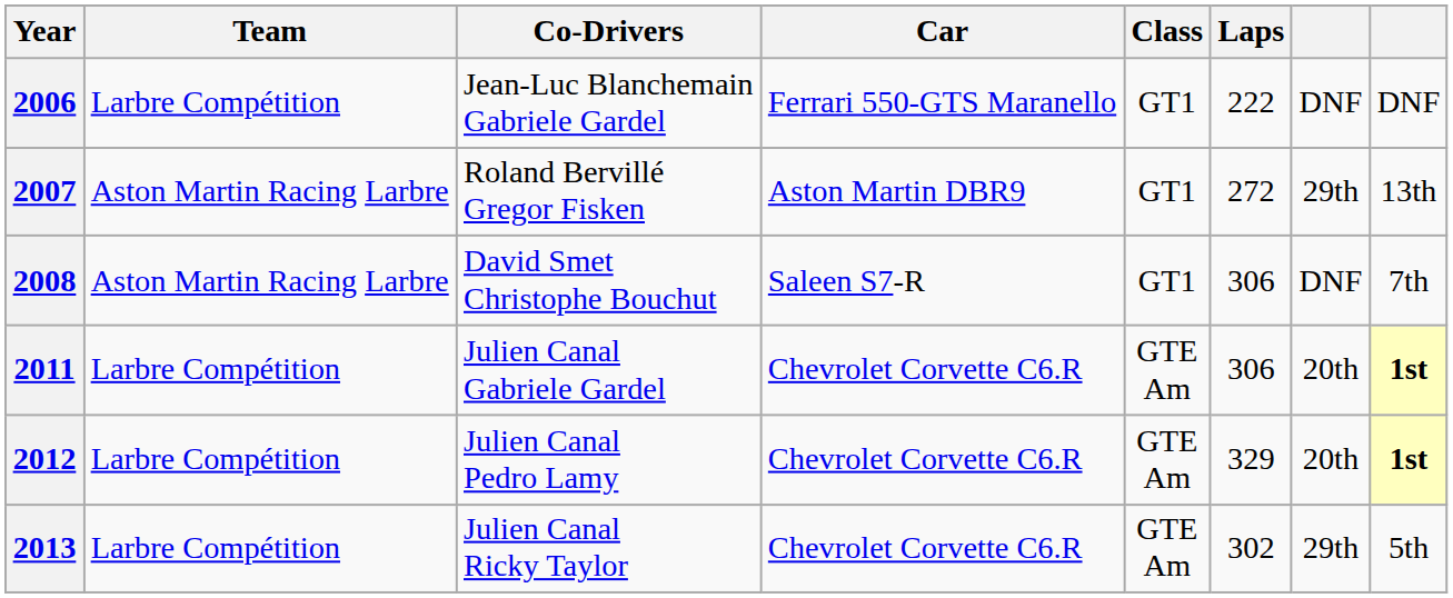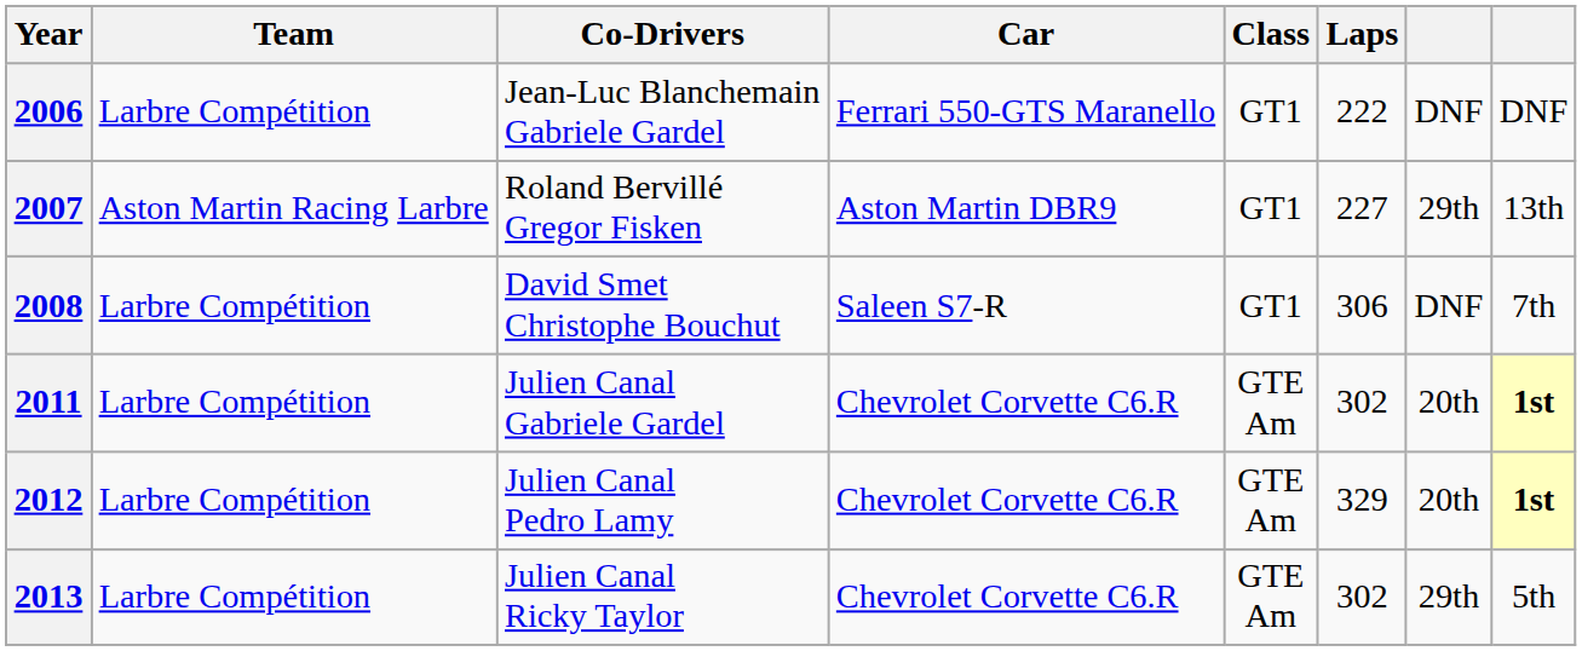2007 | Laps: 272 -> 227
2008 | Team: Aston Martin Racing Larbre -> Larbre Compétition
2011 | Laps: 306 -> 302
